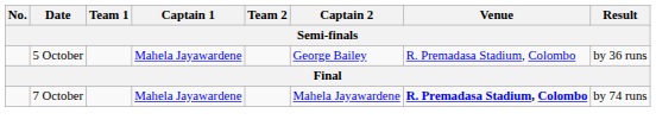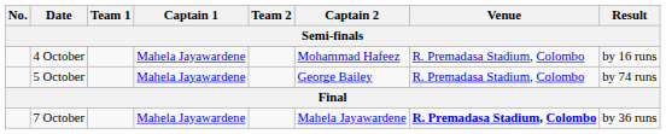+ row: 4 October | Mahela Jayawardene | Mohammad Hafeez | R. Premadasa Stadium, Colombo | by 16 runs
5 October | Result: by 36 runs -> by 74 runs
7 October | Result: by 74 runs -> by 36 runs
